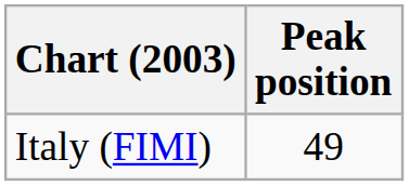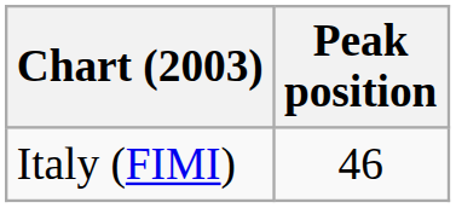Italy (FIMI) | Peak position: 49 -> 46
